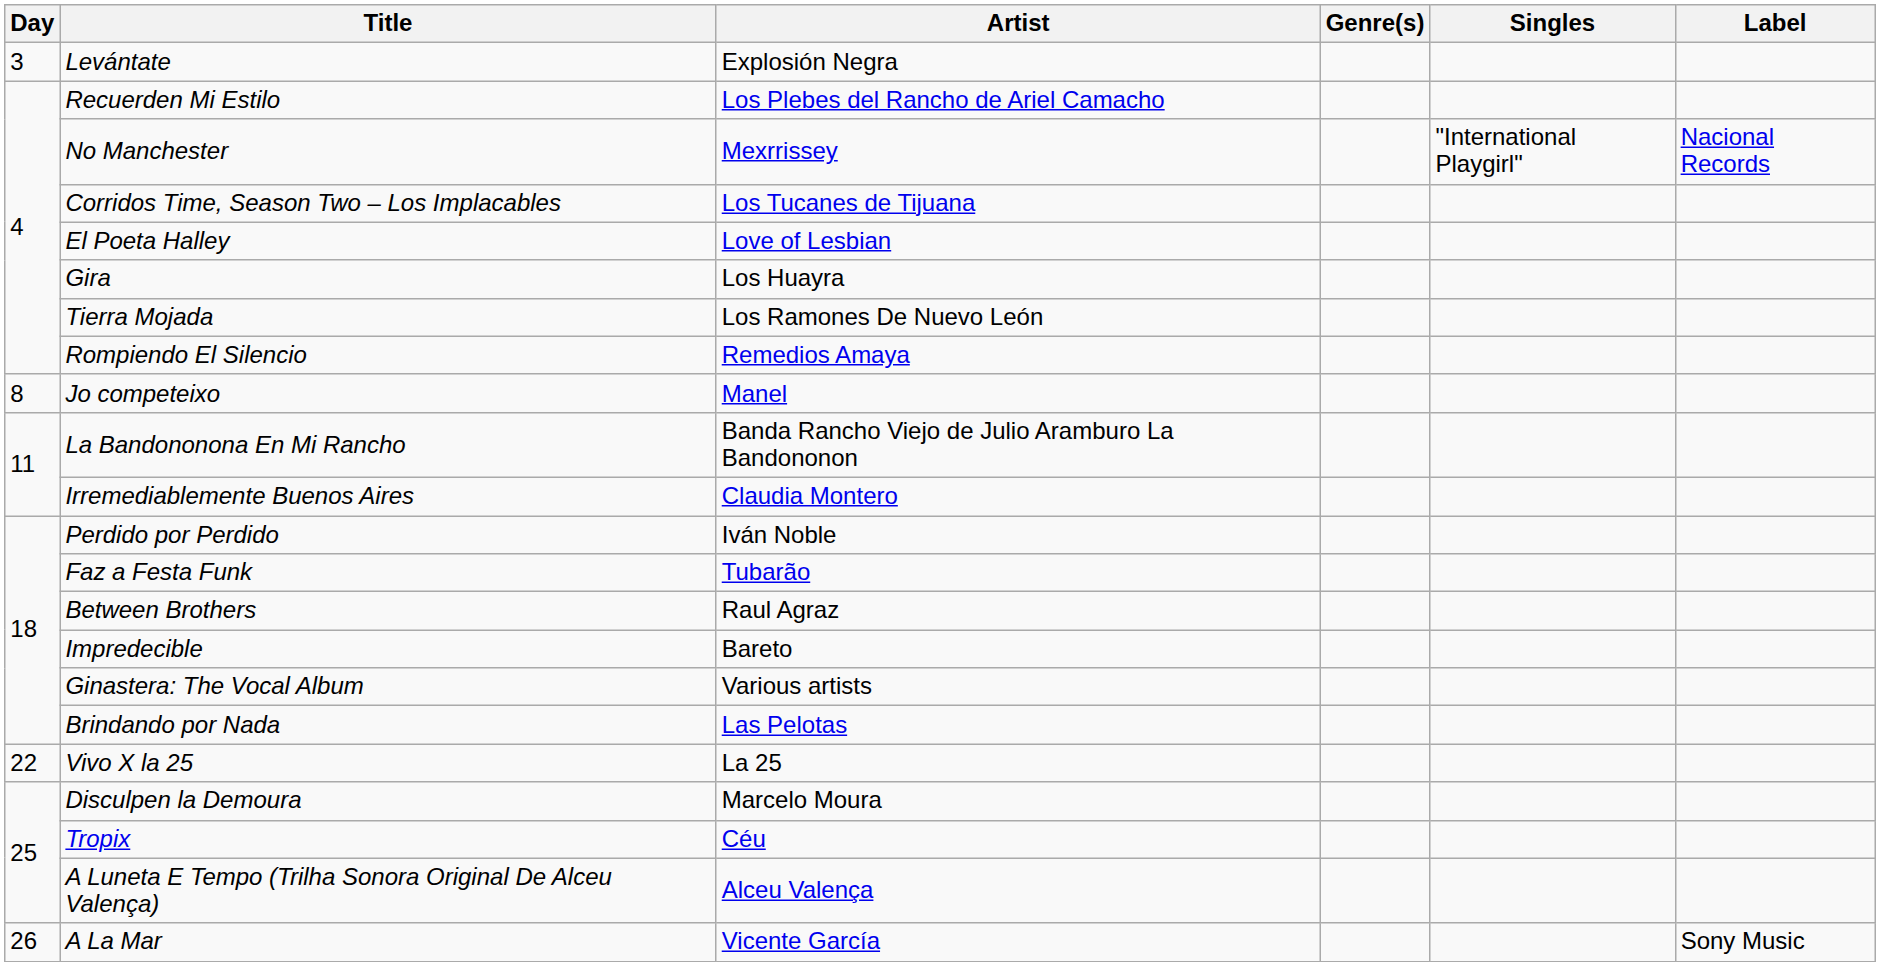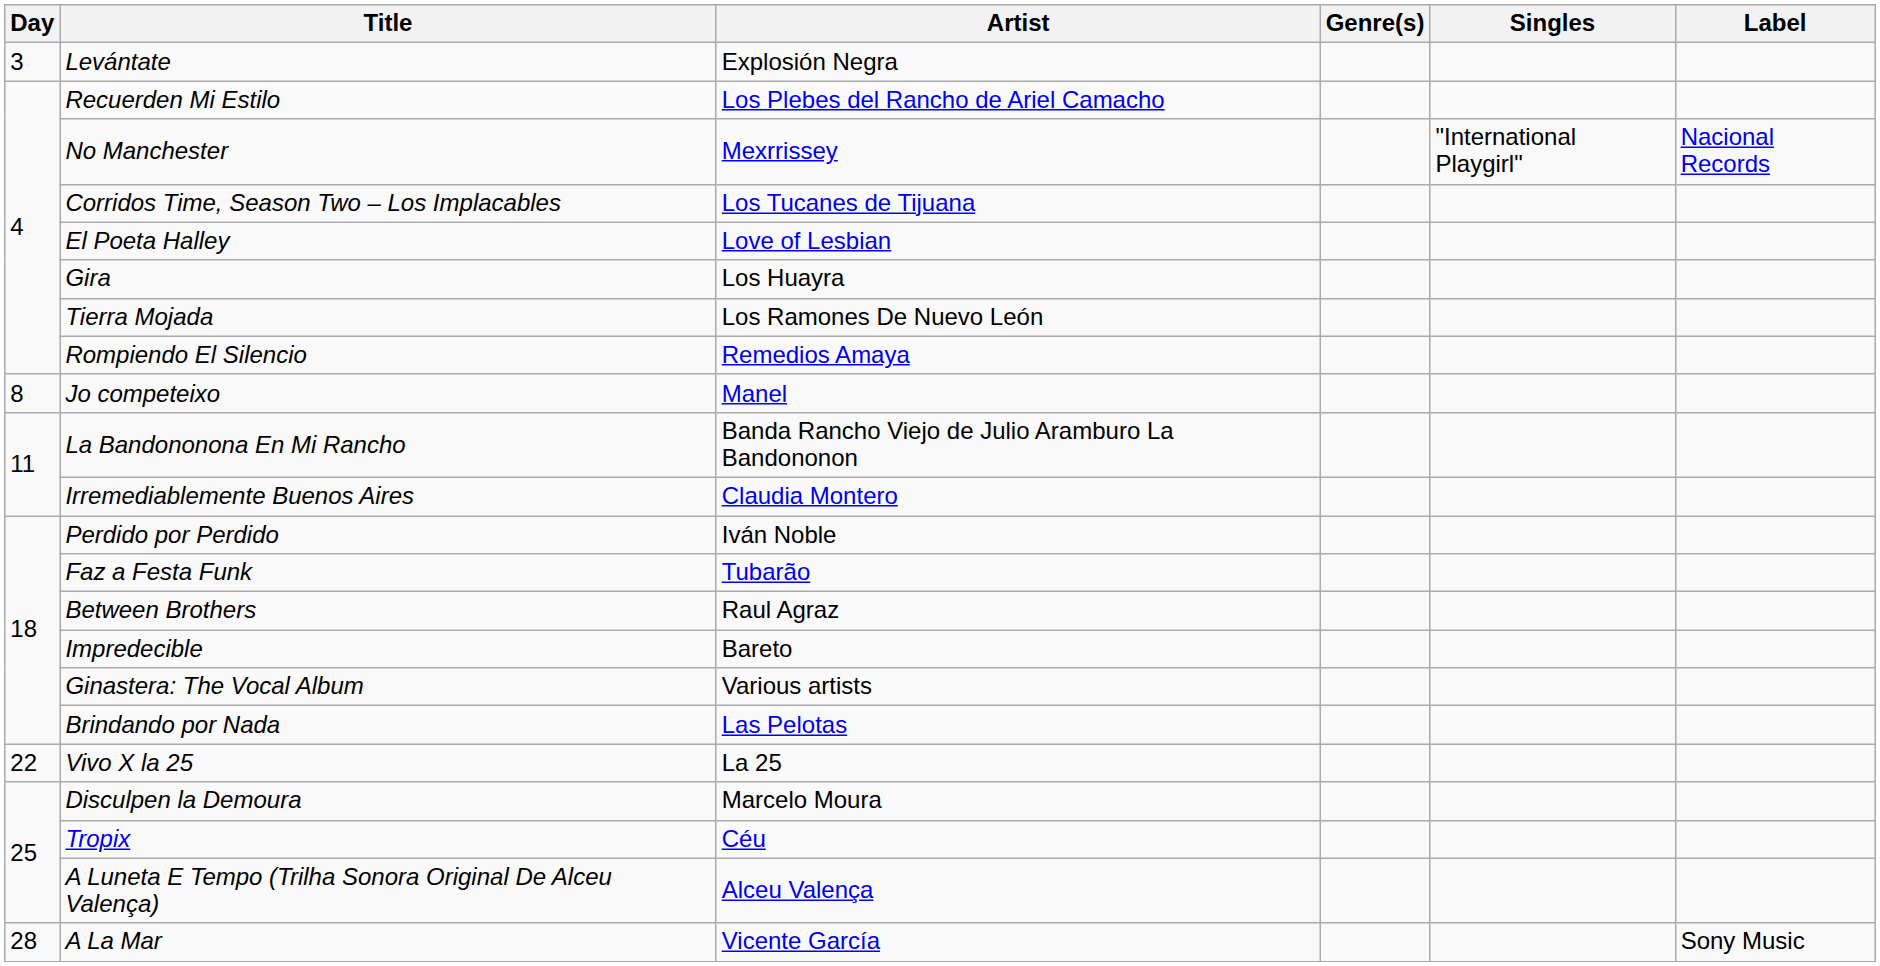A La Mar | Day: 26 -> 28
